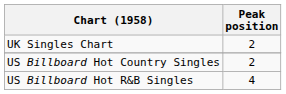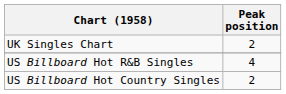rows swapped: US Billboard Hot Country Singles <-> US Billboard Hot R&B Singles
